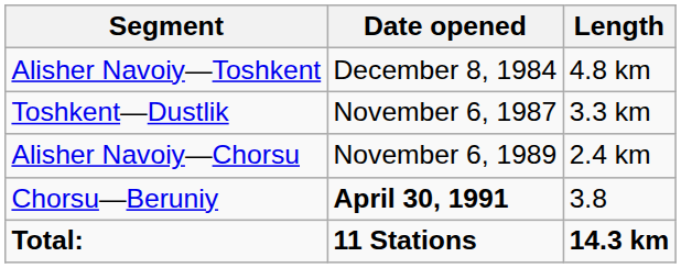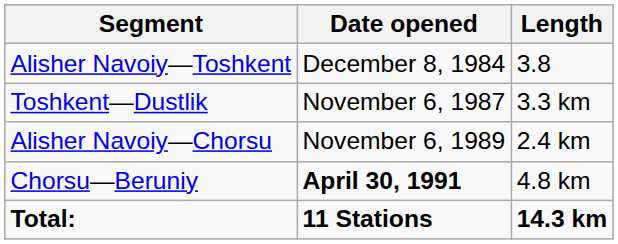Alisher Navoiy—Toshkent | Length: 4.8 km -> 3.8
Chorsu—Beruniy | Length: 3.8 -> 4.8 km
